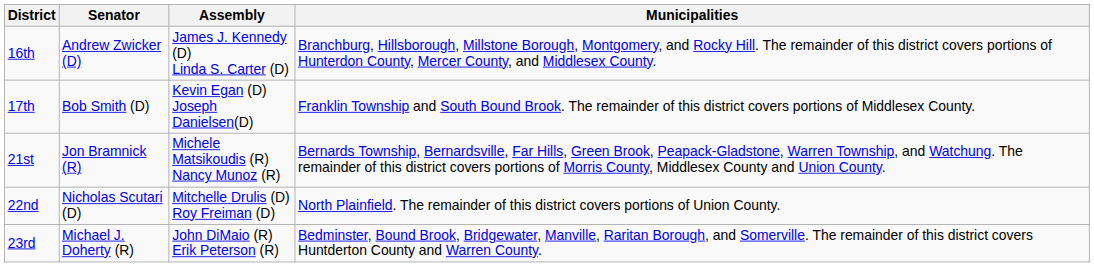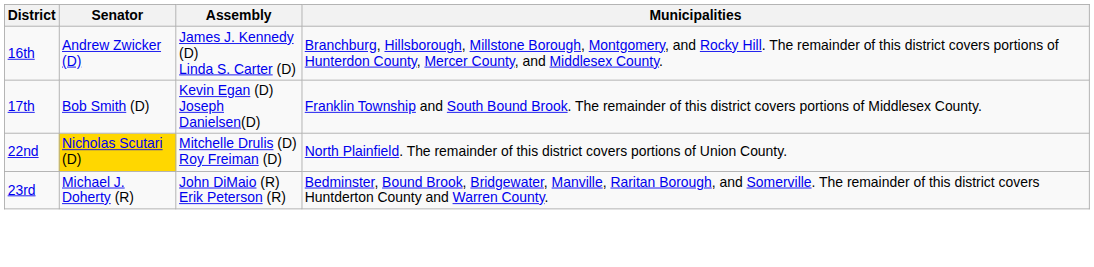- row: 21st | Jon Bramnick (R) | Michele Matsikoudis (R) Nancy Munoz (R) | Bernards Township, Bernardsville, Far Hills, Green Brook, Peapack-Gladstone, Warren Township, and Watchung. The remainder of this district covers portions of Morris County, Middlesex County and Union County.
22nd | Senator: no background -> gold background
